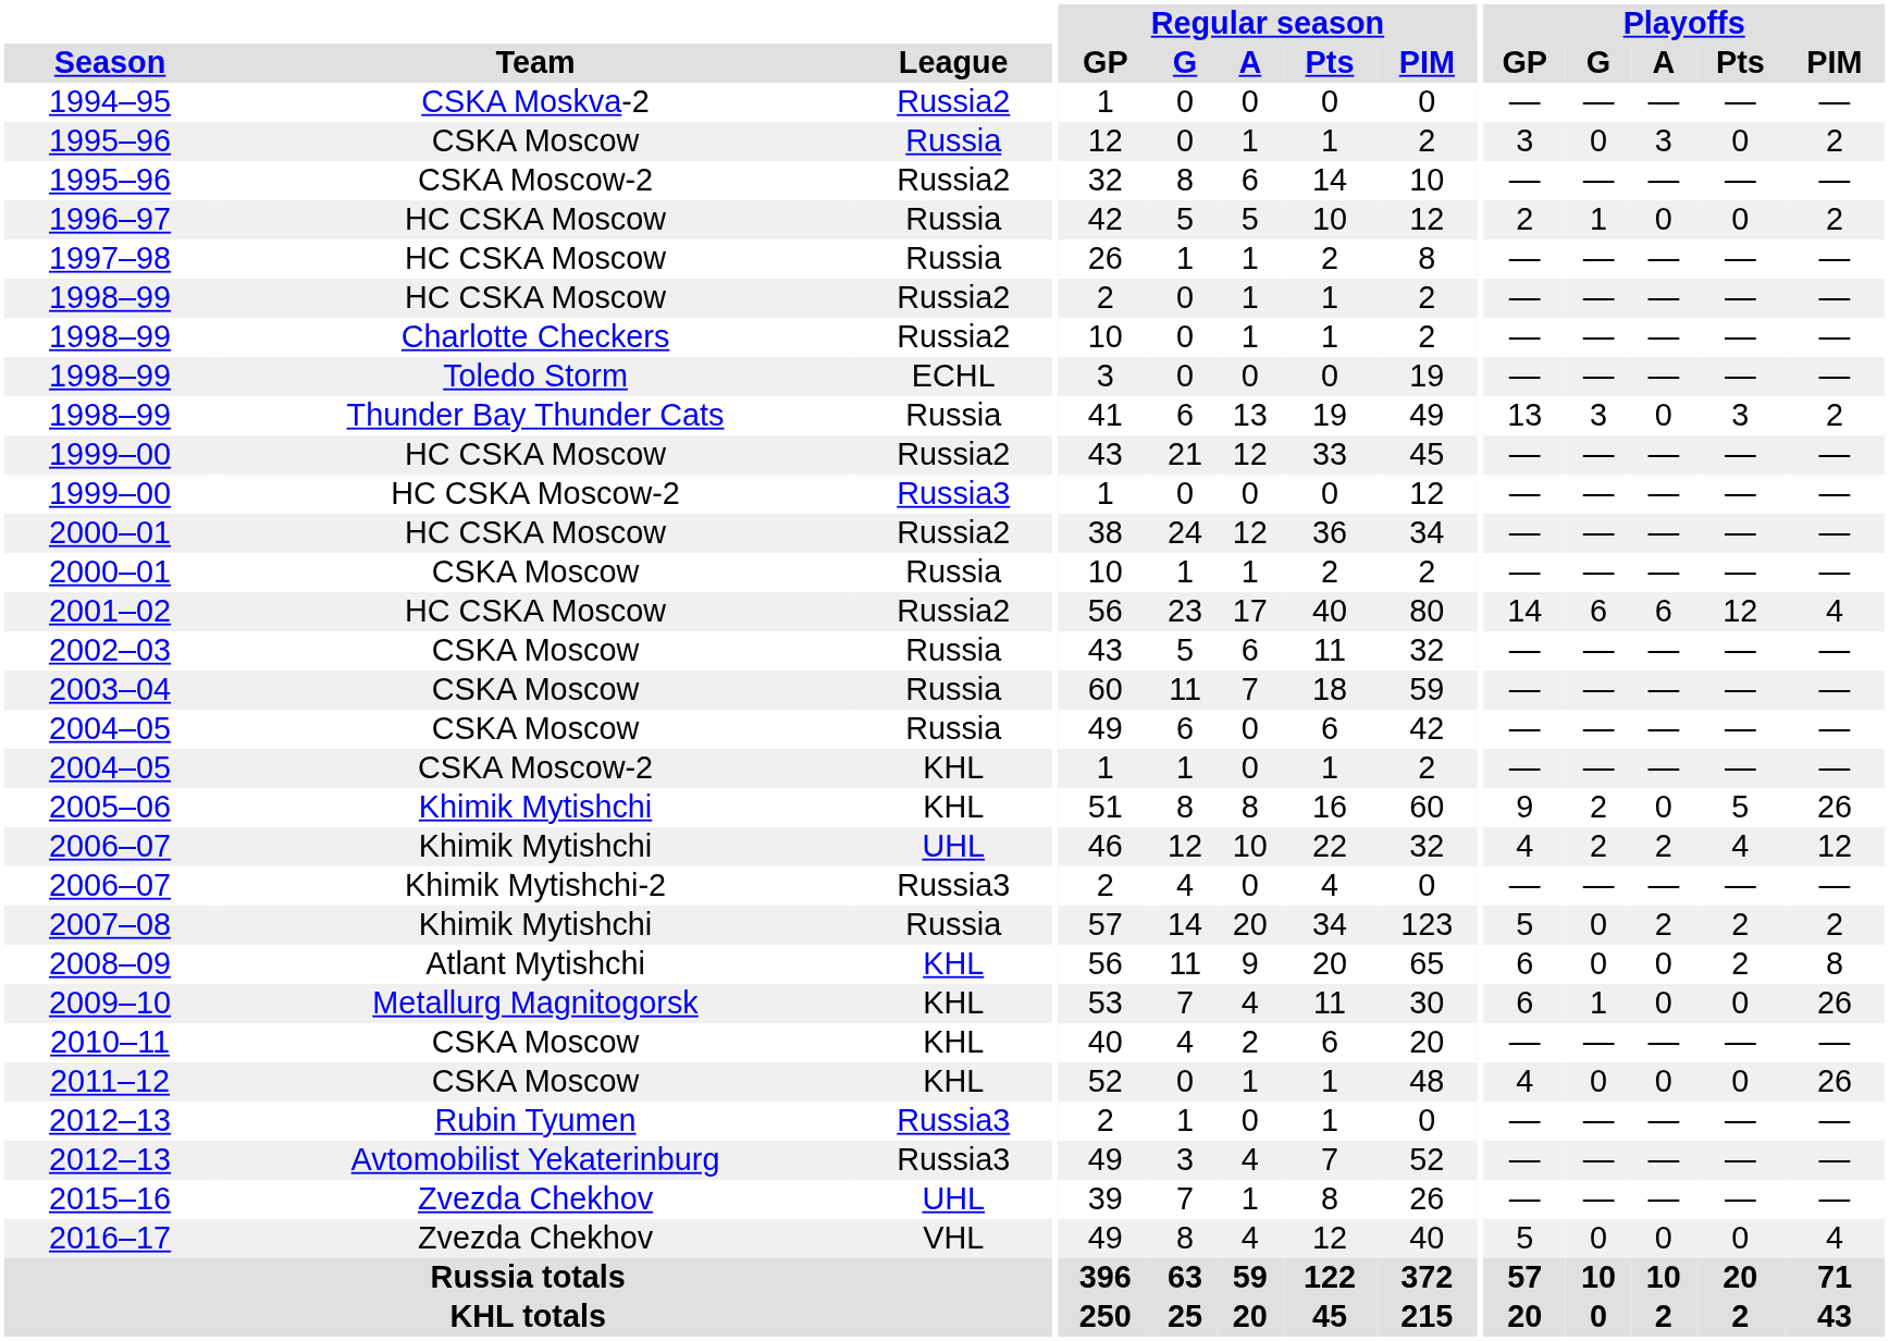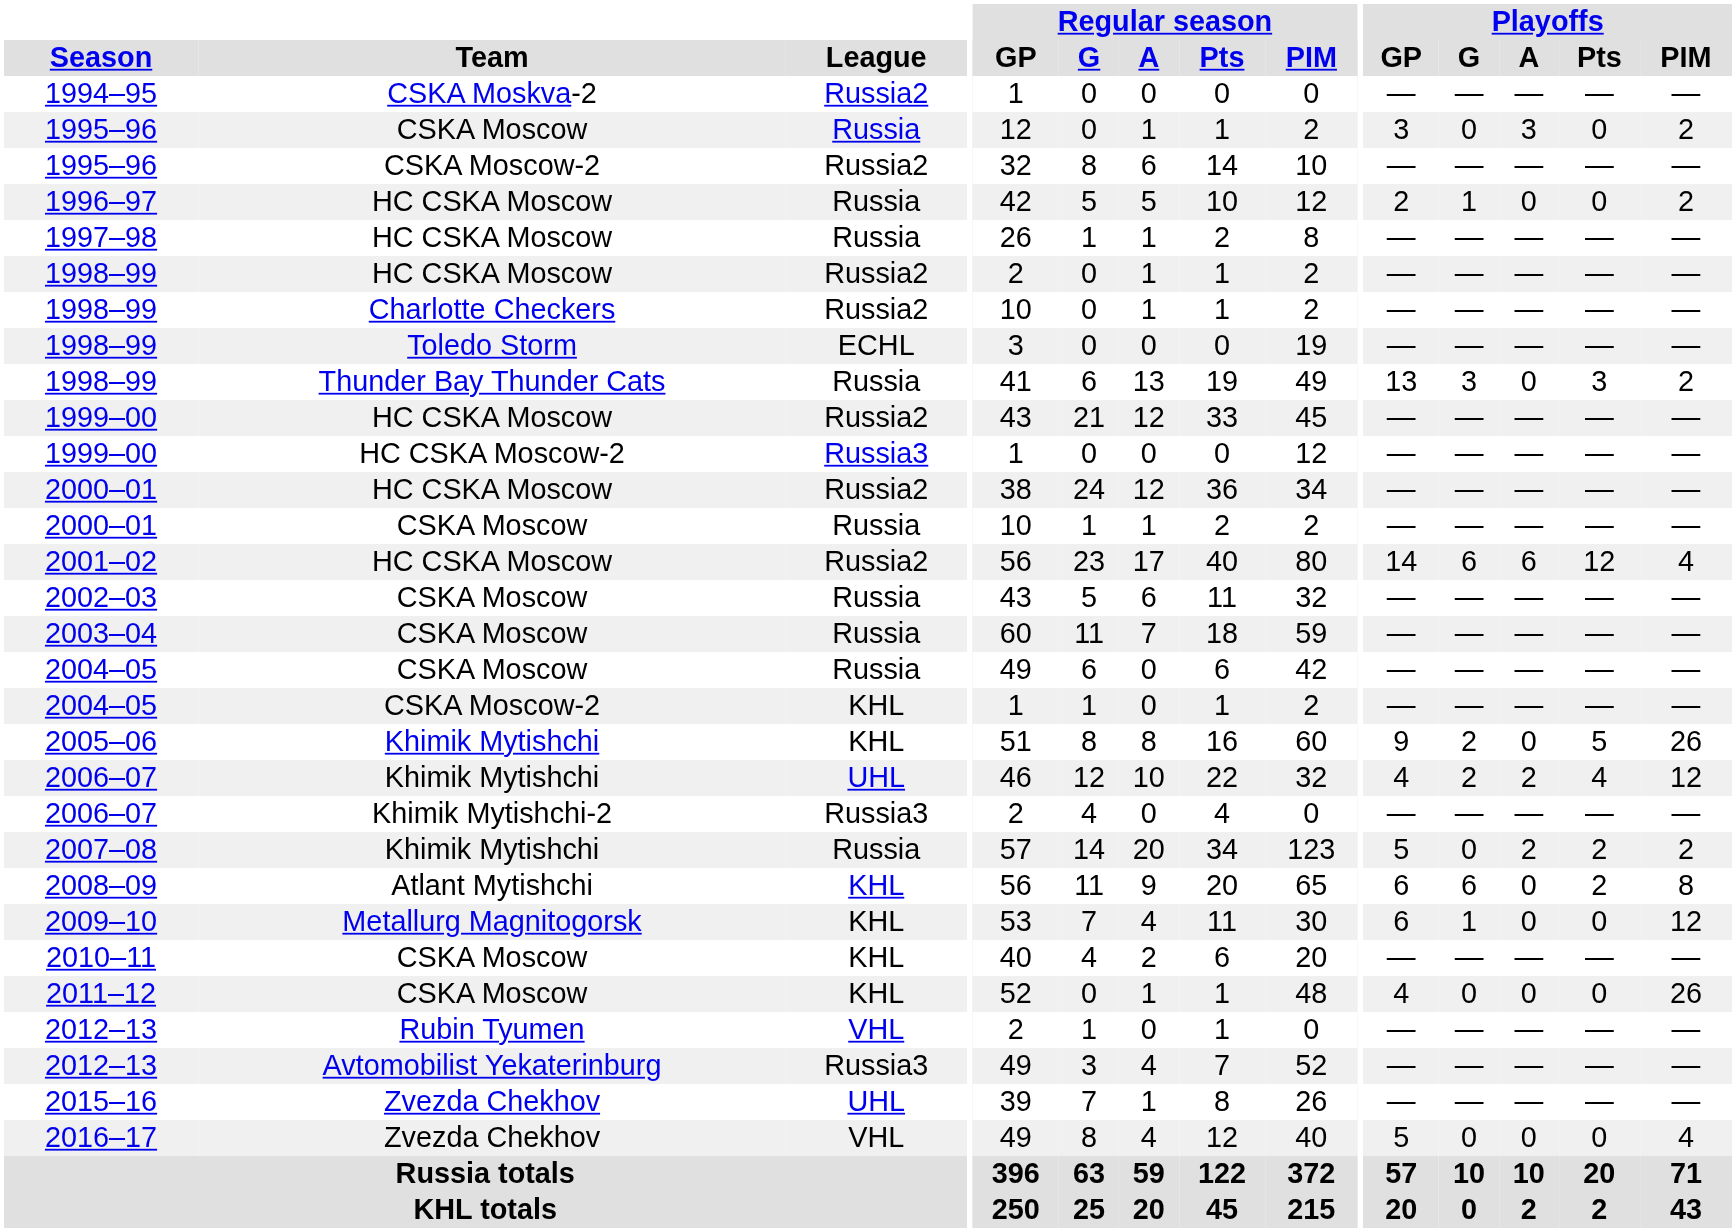2008–09 | Playoffs / G: 0 -> 6
2009–10 | Playoffs / PIM: 26 -> 12
2012–13 / Rubin Tyumen | League: Russia3 -> VHL
